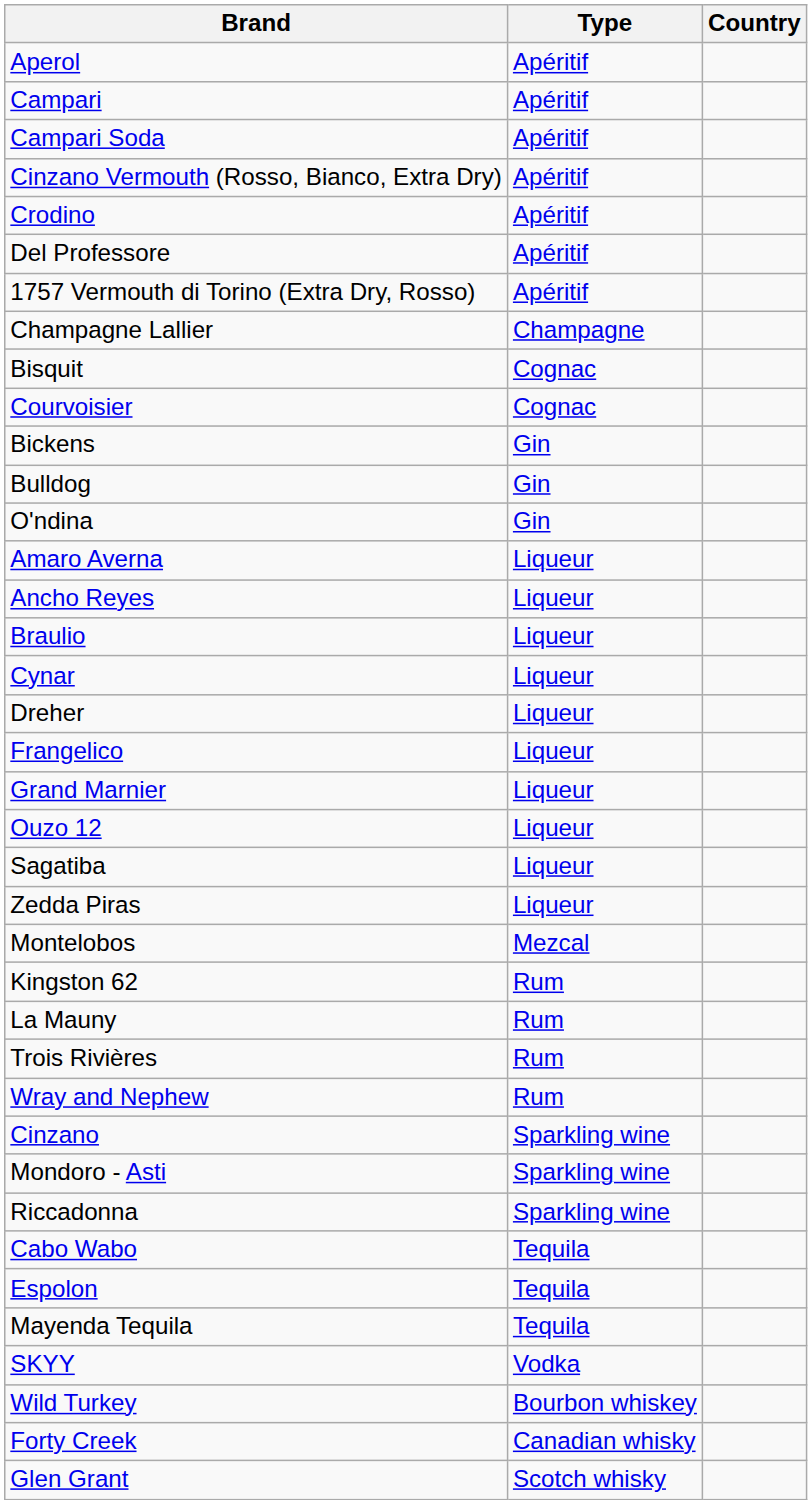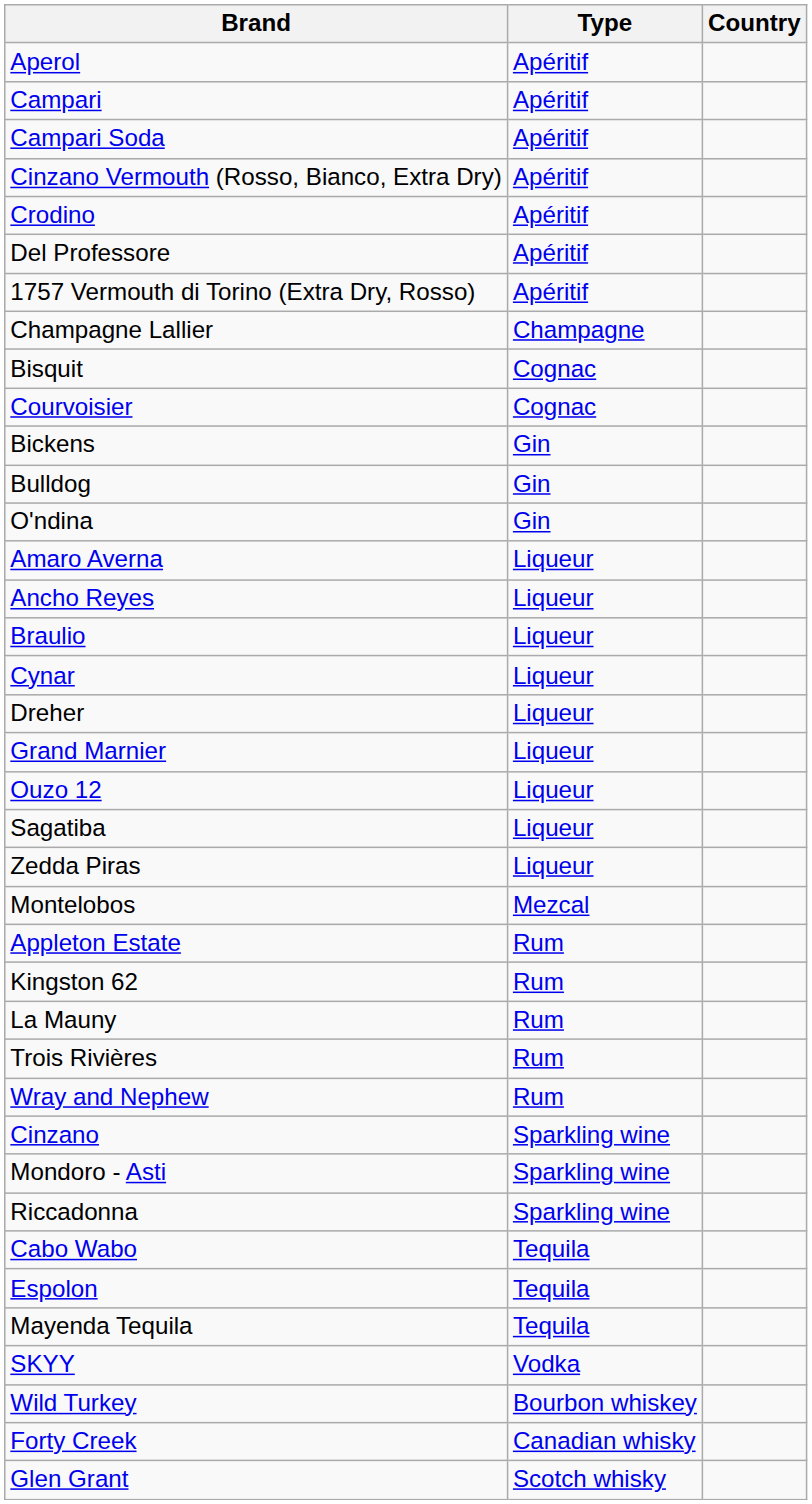- row: Frangelico | Liqueur
+ row: Appleton Estate | Rum
